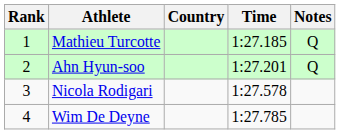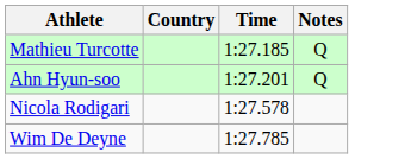- column: Rank | 1 | 2 | 3 | 4
